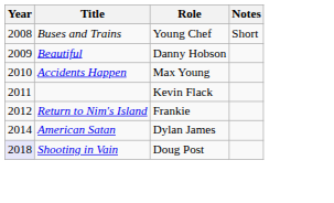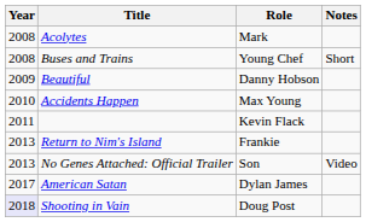+ row: 2008 | Acolytes | Mark
Return to Nim's Island | Year: 2012 -> 2013
+ row: 2013 | No Genes Attached: Official Trailer | Son | Video
American Satan | Year: 2014 -> 2017
